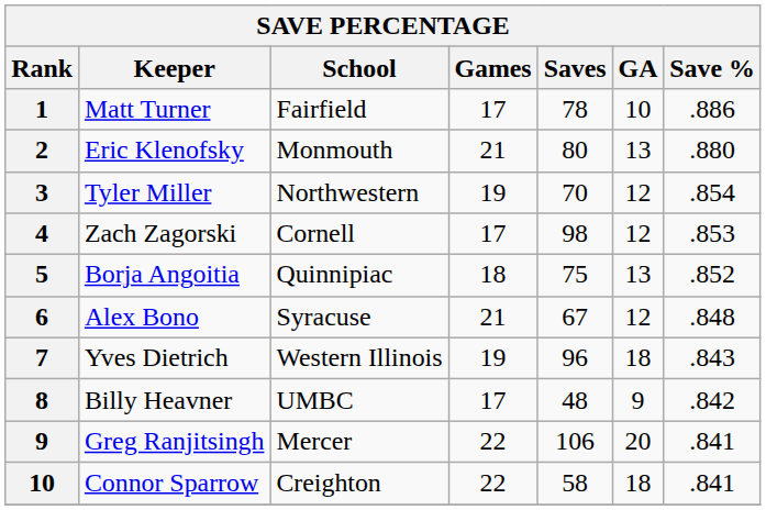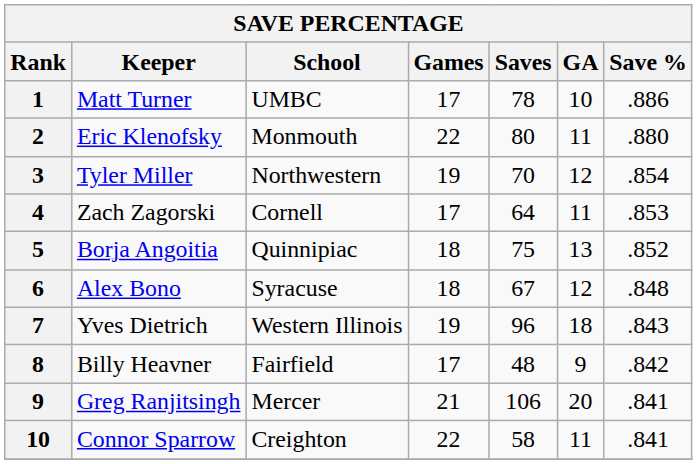Matt Turner | School: Fairfield -> UMBC
Eric Klenofsky | Games: 21 -> 22
Eric Klenofsky | GA: 13 -> 11
Zach Zagorski | Saves: 98 -> 64
Zach Zagorski | GA: 12 -> 11
Alex Bono | Games: 21 -> 18
Billy Heavner | School: UMBC -> Fairfield
Greg Ranjitsingh | Games: 22 -> 21
Connor Sparrow | GA: 18 -> 11
